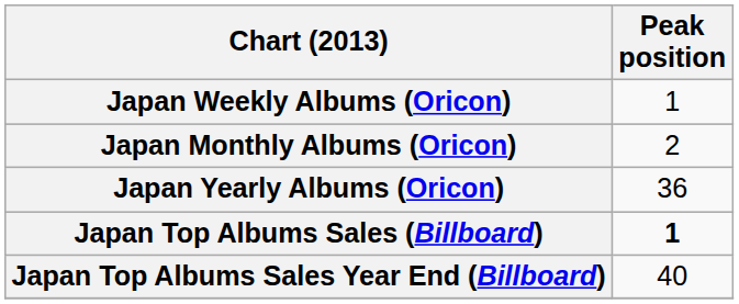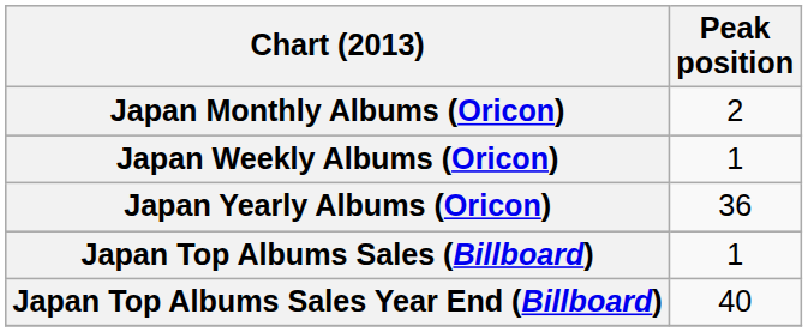rows swapped: Japan Weekly Albums (Oricon) <-> Japan Monthly Albums (Oricon)
Japan Top Albums Sales (Billboard) | Peak position: bold -> normal
